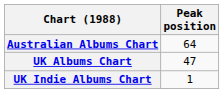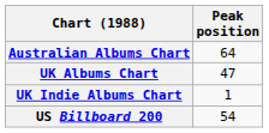+ row: US Billboard 200 | 54
